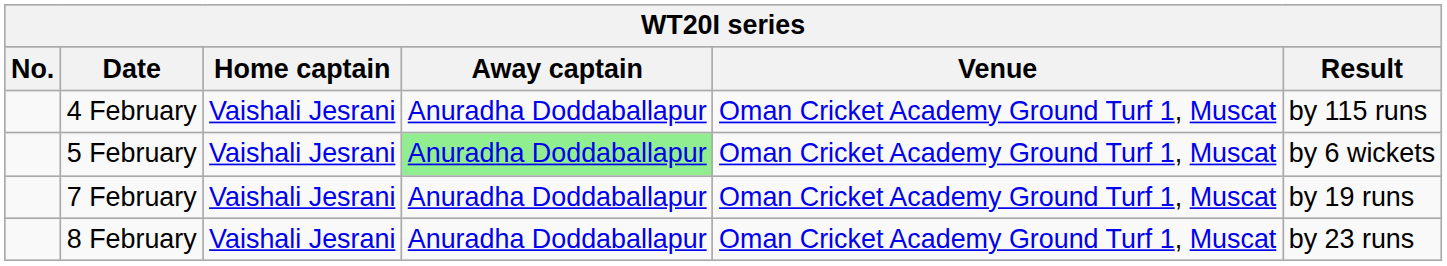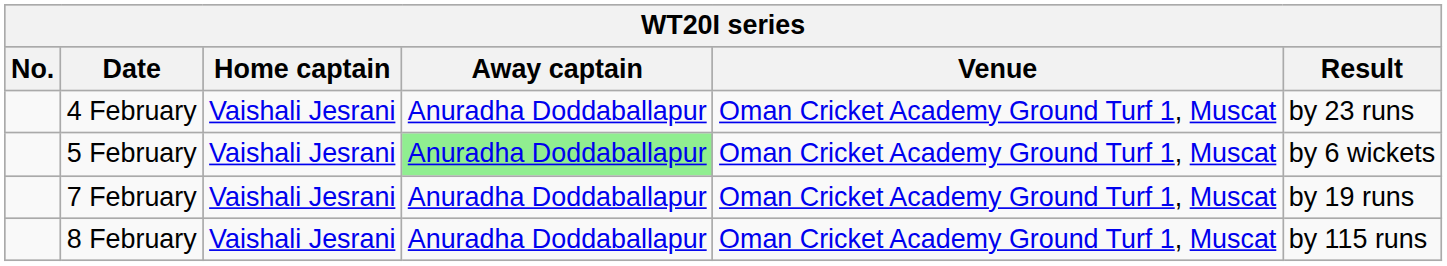4 February | Result: by 115 runs -> by 23 runs
8 February | Result: by 23 runs -> by 115 runs
